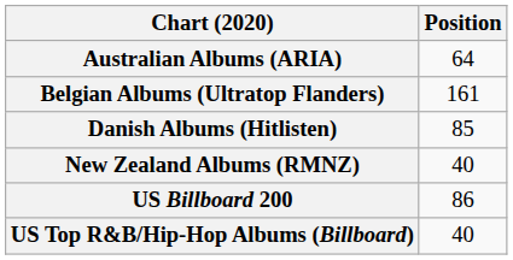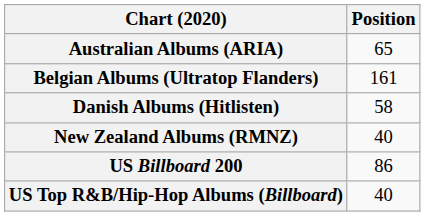Australian Albums (ARIA) | Position: 64 -> 65
Danish Albums (Hitlisten) | Position: 85 -> 58
